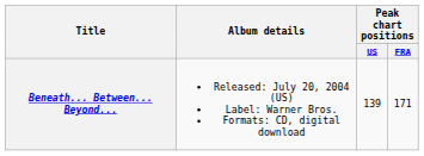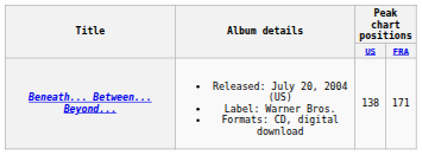Beneath... Between... Beyond... | Peak chart positions / US: 139 -> 138
